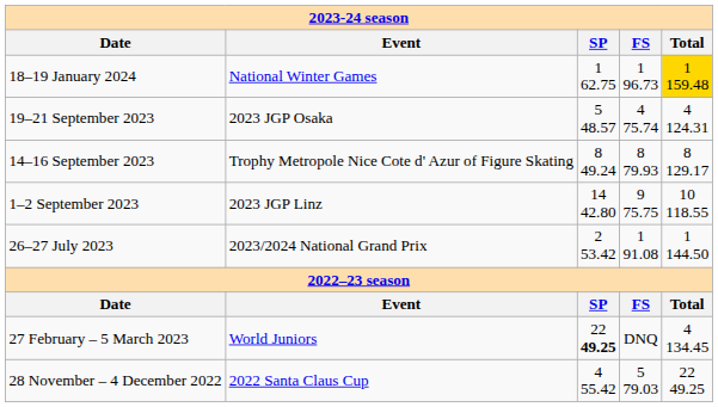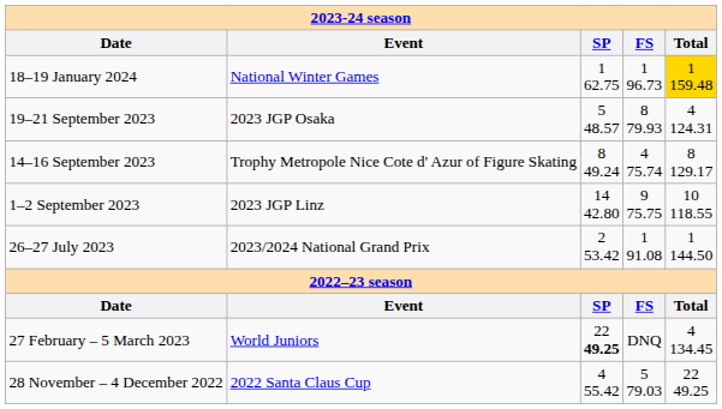19–21 September 2023 | FS: 4 75.74 -> 8 79.93
14–16 September 2023 | FS: 8 79.93 -> 4 75.74
